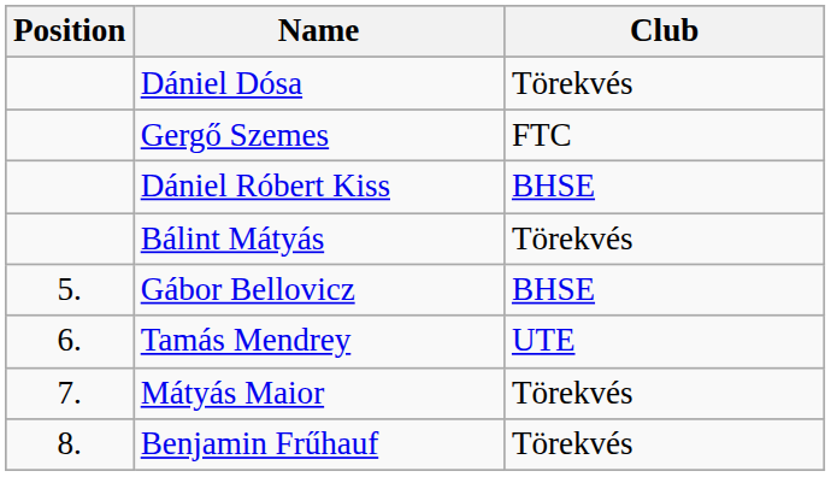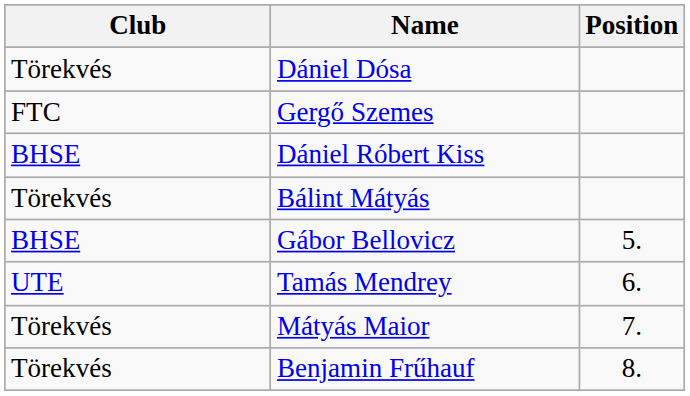columns swapped: Position <-> Club
